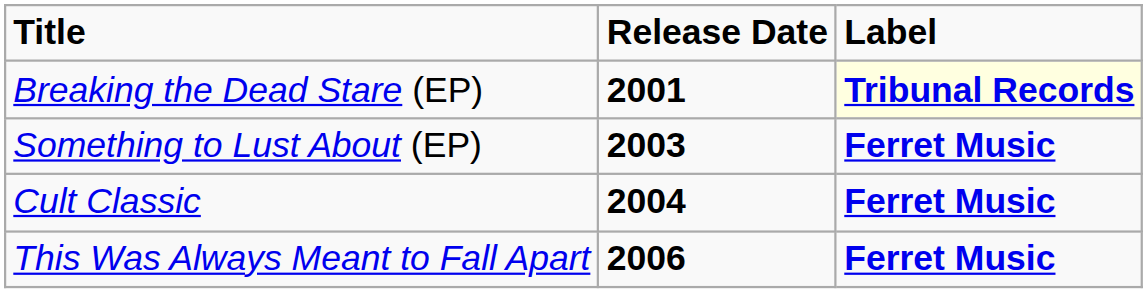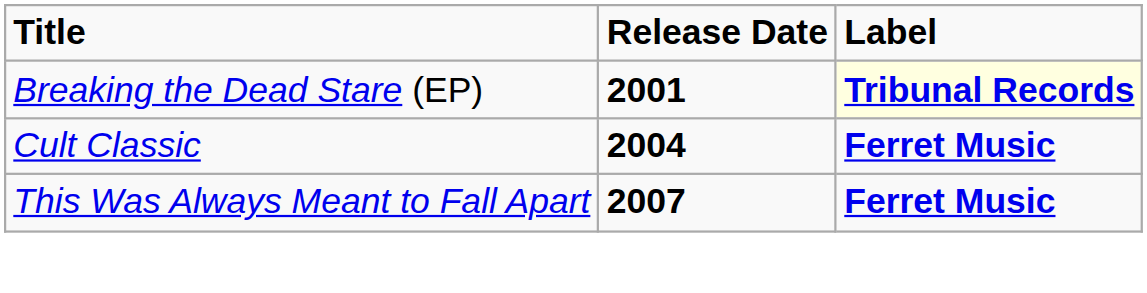- row: Something to Lust About (EP) | 2003 | Ferret Music
This Was Always Meant to Fall Apart | Release Date: 2006 -> 2007
